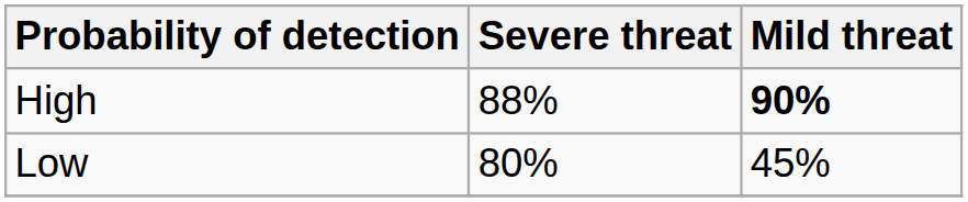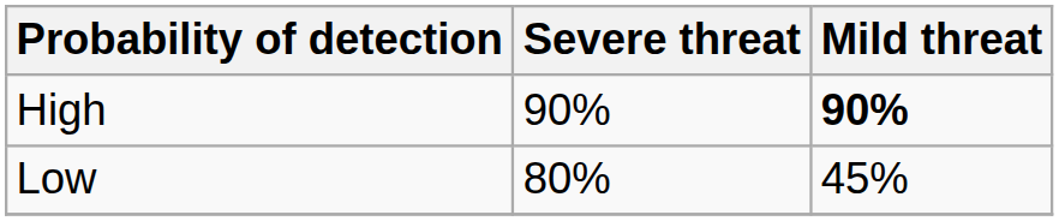High | Severe threat: 88% -> 90%
